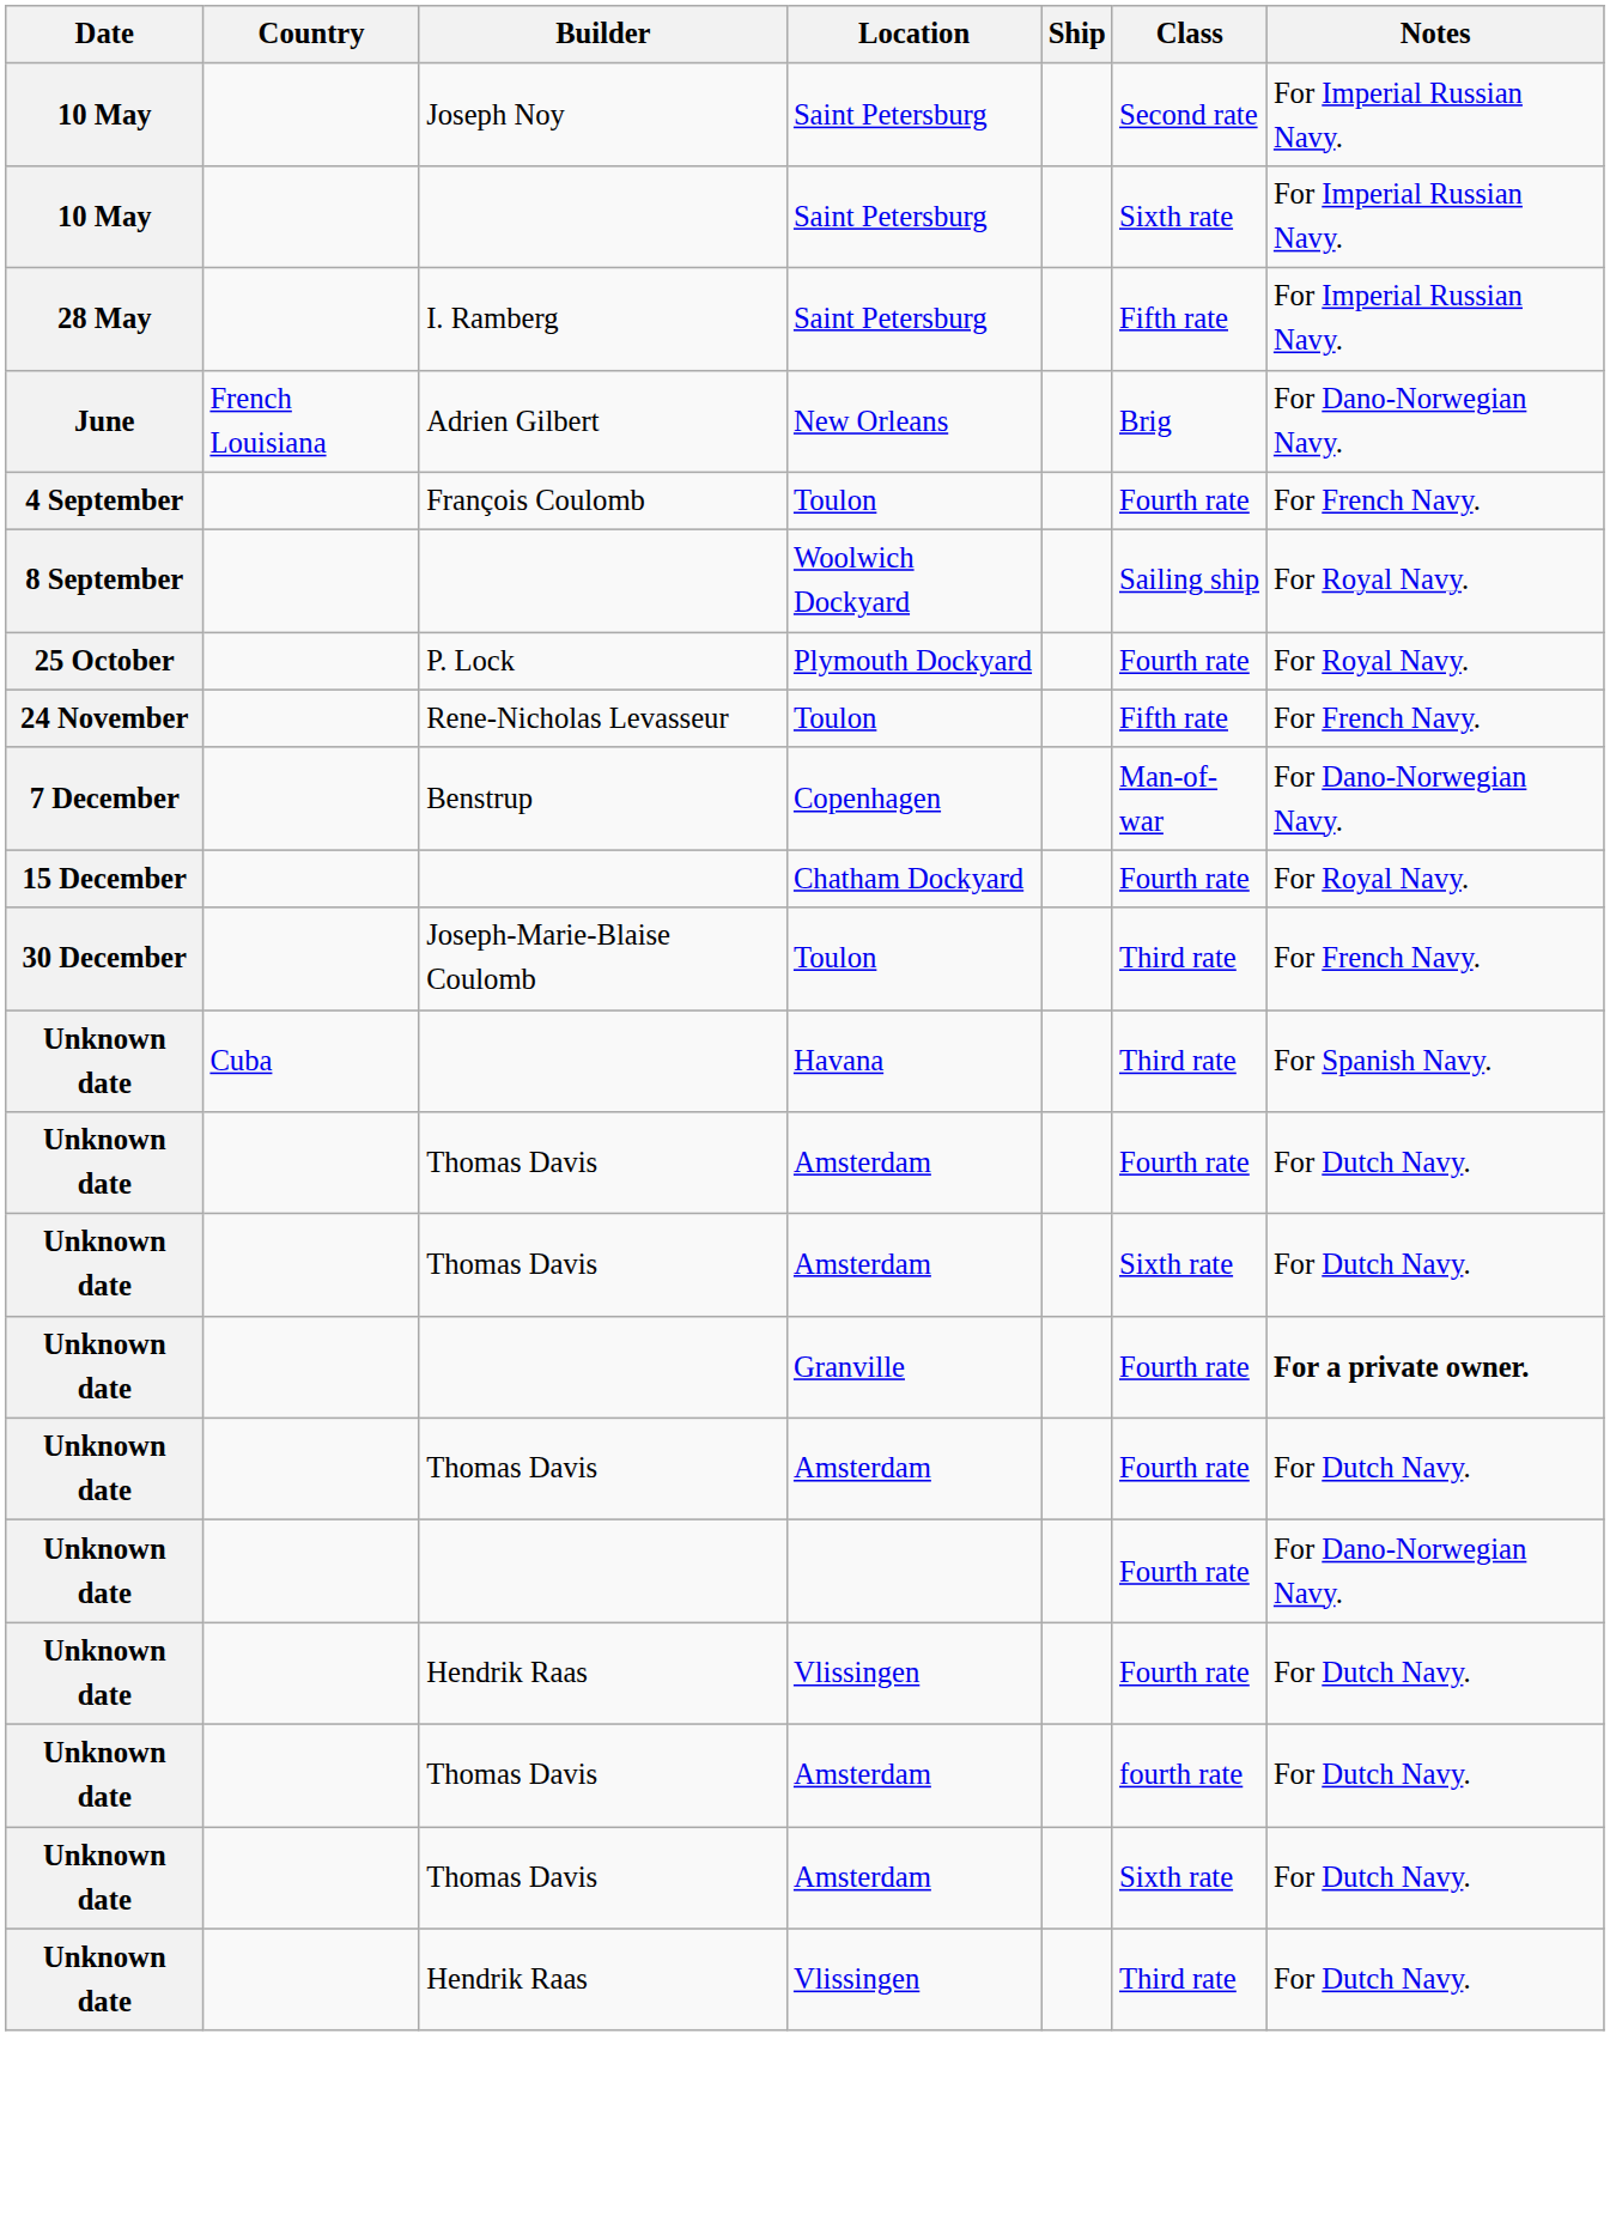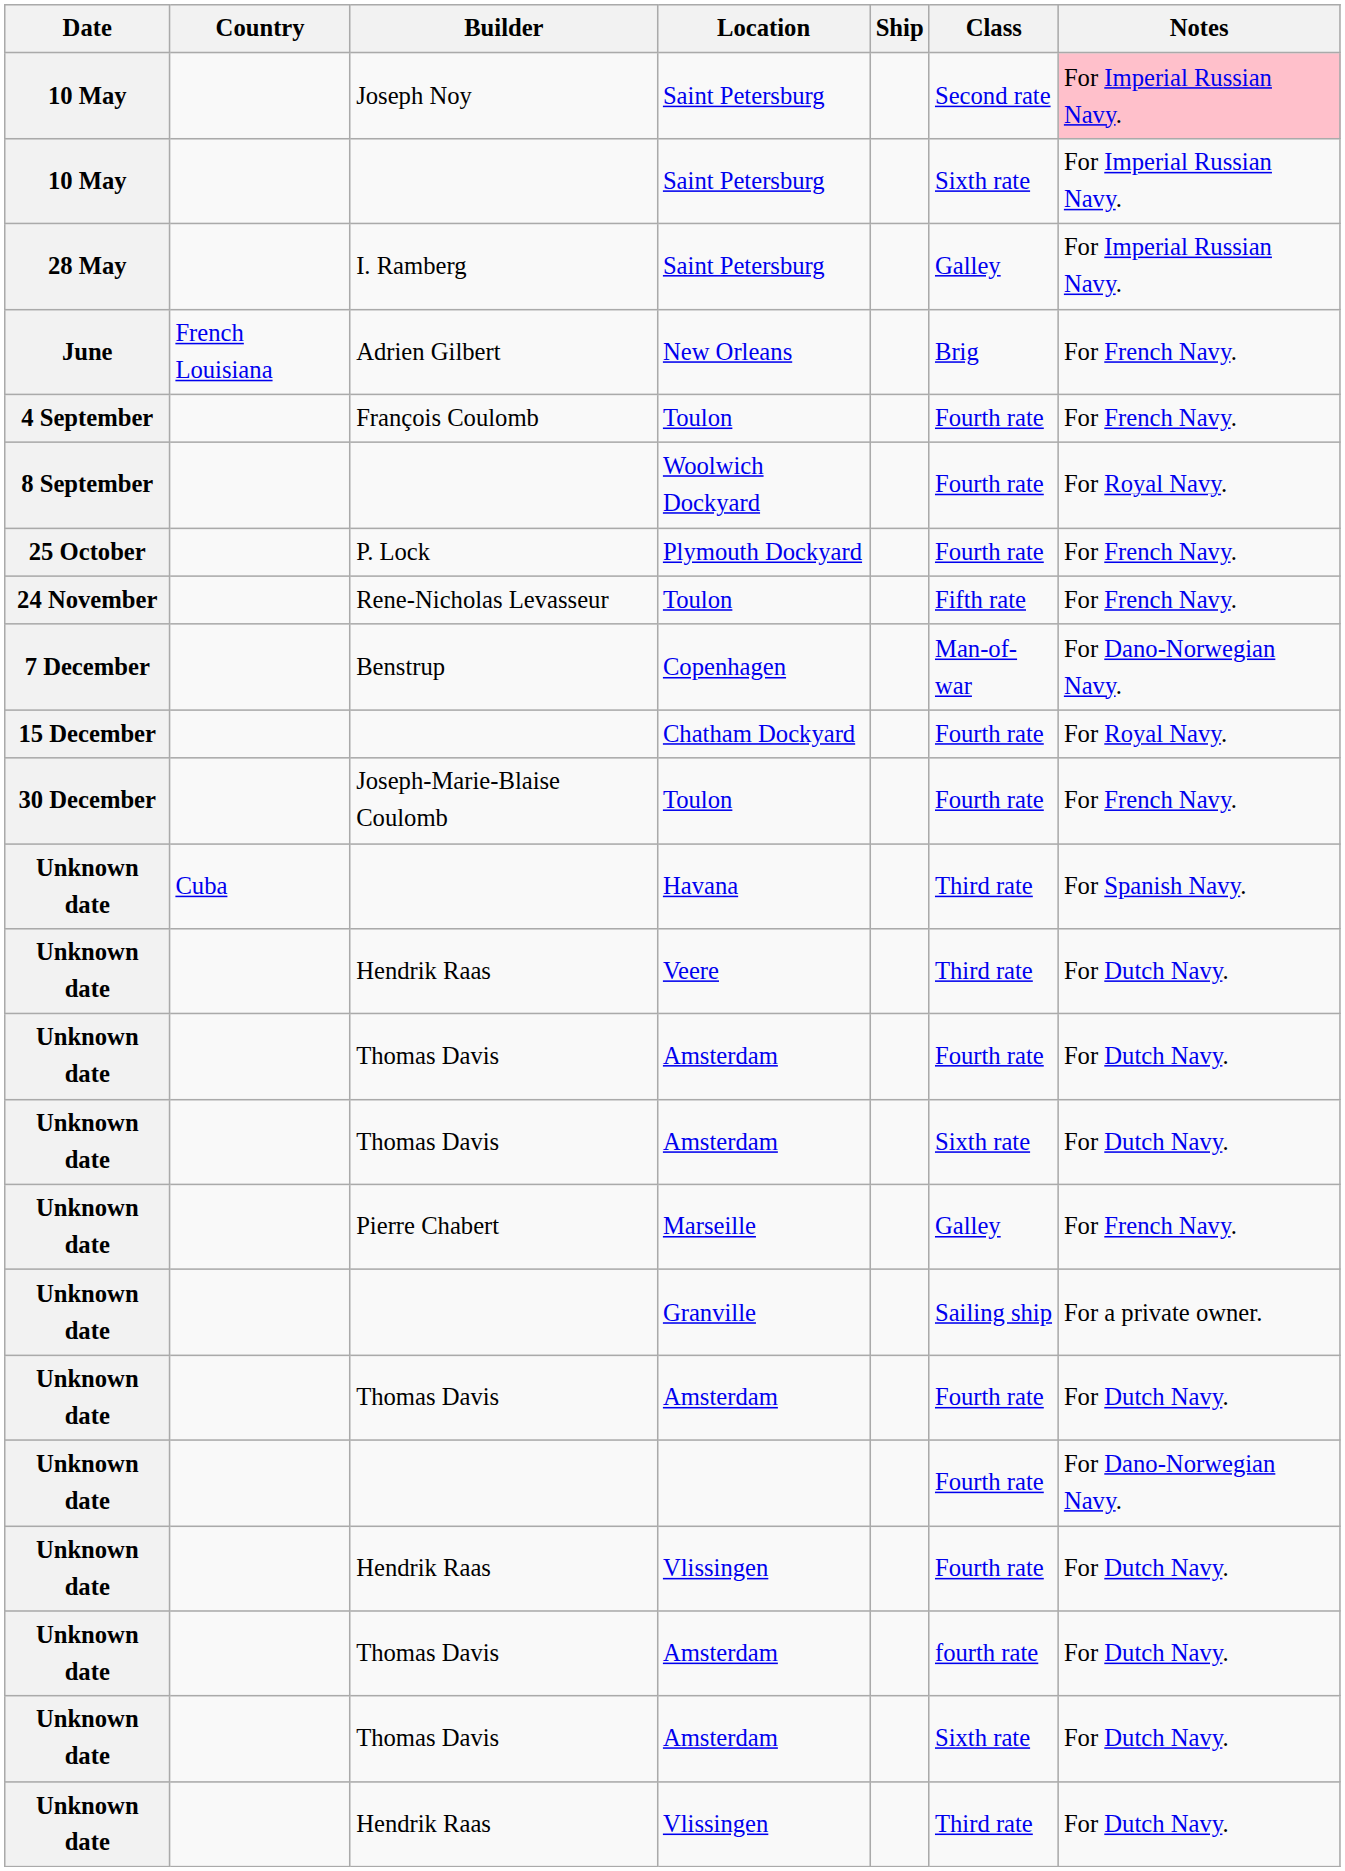Joseph Noy / Saint Petersburg | Notes: no background -> pink background
I. Ramberg / Saint Petersburg | Class: Fifth rate -> Galley
New Orleans | Notes: For Dano-Norwegian Navy. -> For French Navy.
Woolwich Dockyard | Class: Sailing ship -> Fourth rate
Plymouth Dockyard | Notes: For Royal Navy. -> For French Navy.
Joseph-Marie-Blaise Coulomb / Toulon | Class: Third rate -> Fourth rate
+ row: Unknown date | Hendrik Raas | Veere | Third rate | For Dutch Navy.
+ row: Unknown date | Pierre Chabert | Marseille | Galley | For French Navy.
Granville | Class: Fourth rate -> Sailing ship
Granville | Notes: bold -> normal
